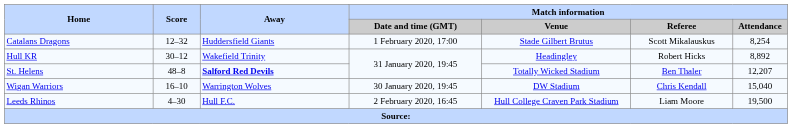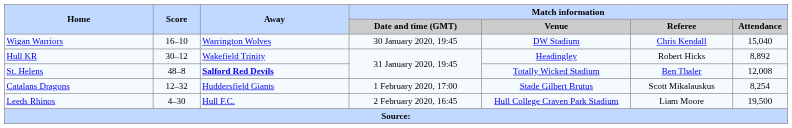rows swapped: Wigan Warriors <-> Catalans Dragons
St. Helens | Match information / Attendance: 12,207 -> 12,008
